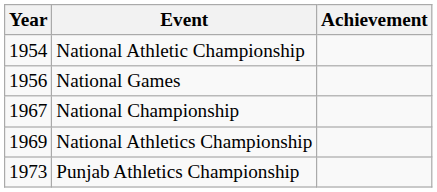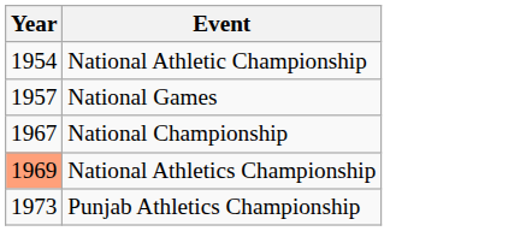- column: Achievement
National Games | Year: 1956 -> 1957
National Athletics Championship | Year: no background -> lightsalmon background
